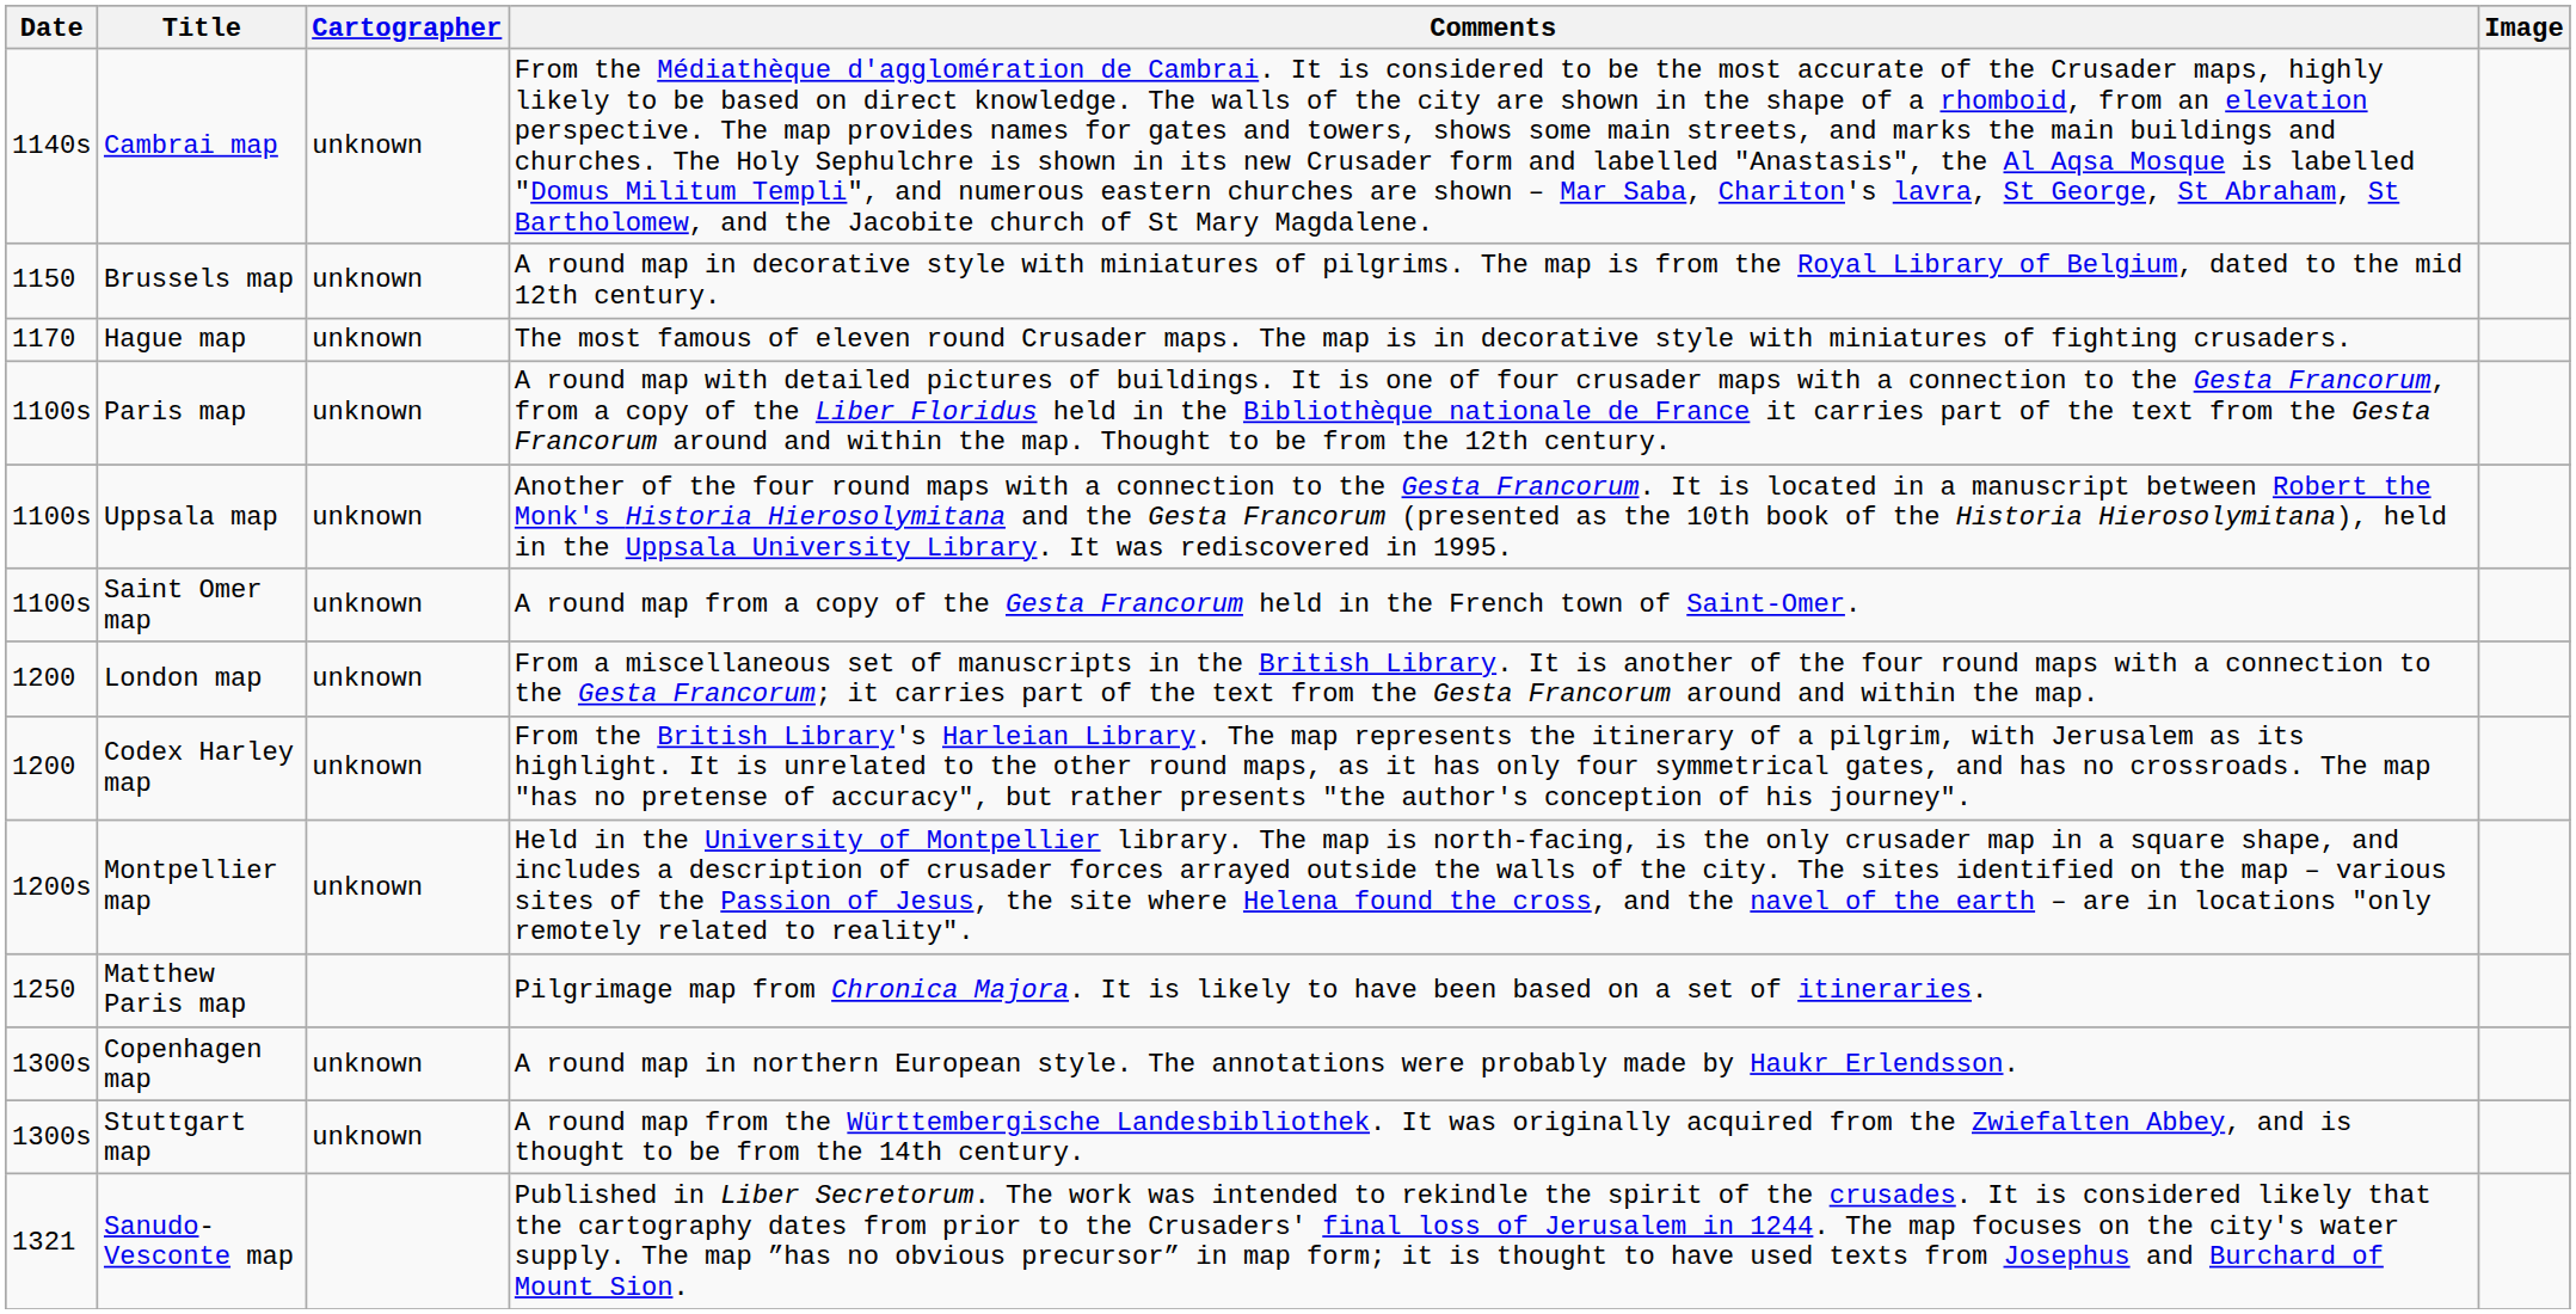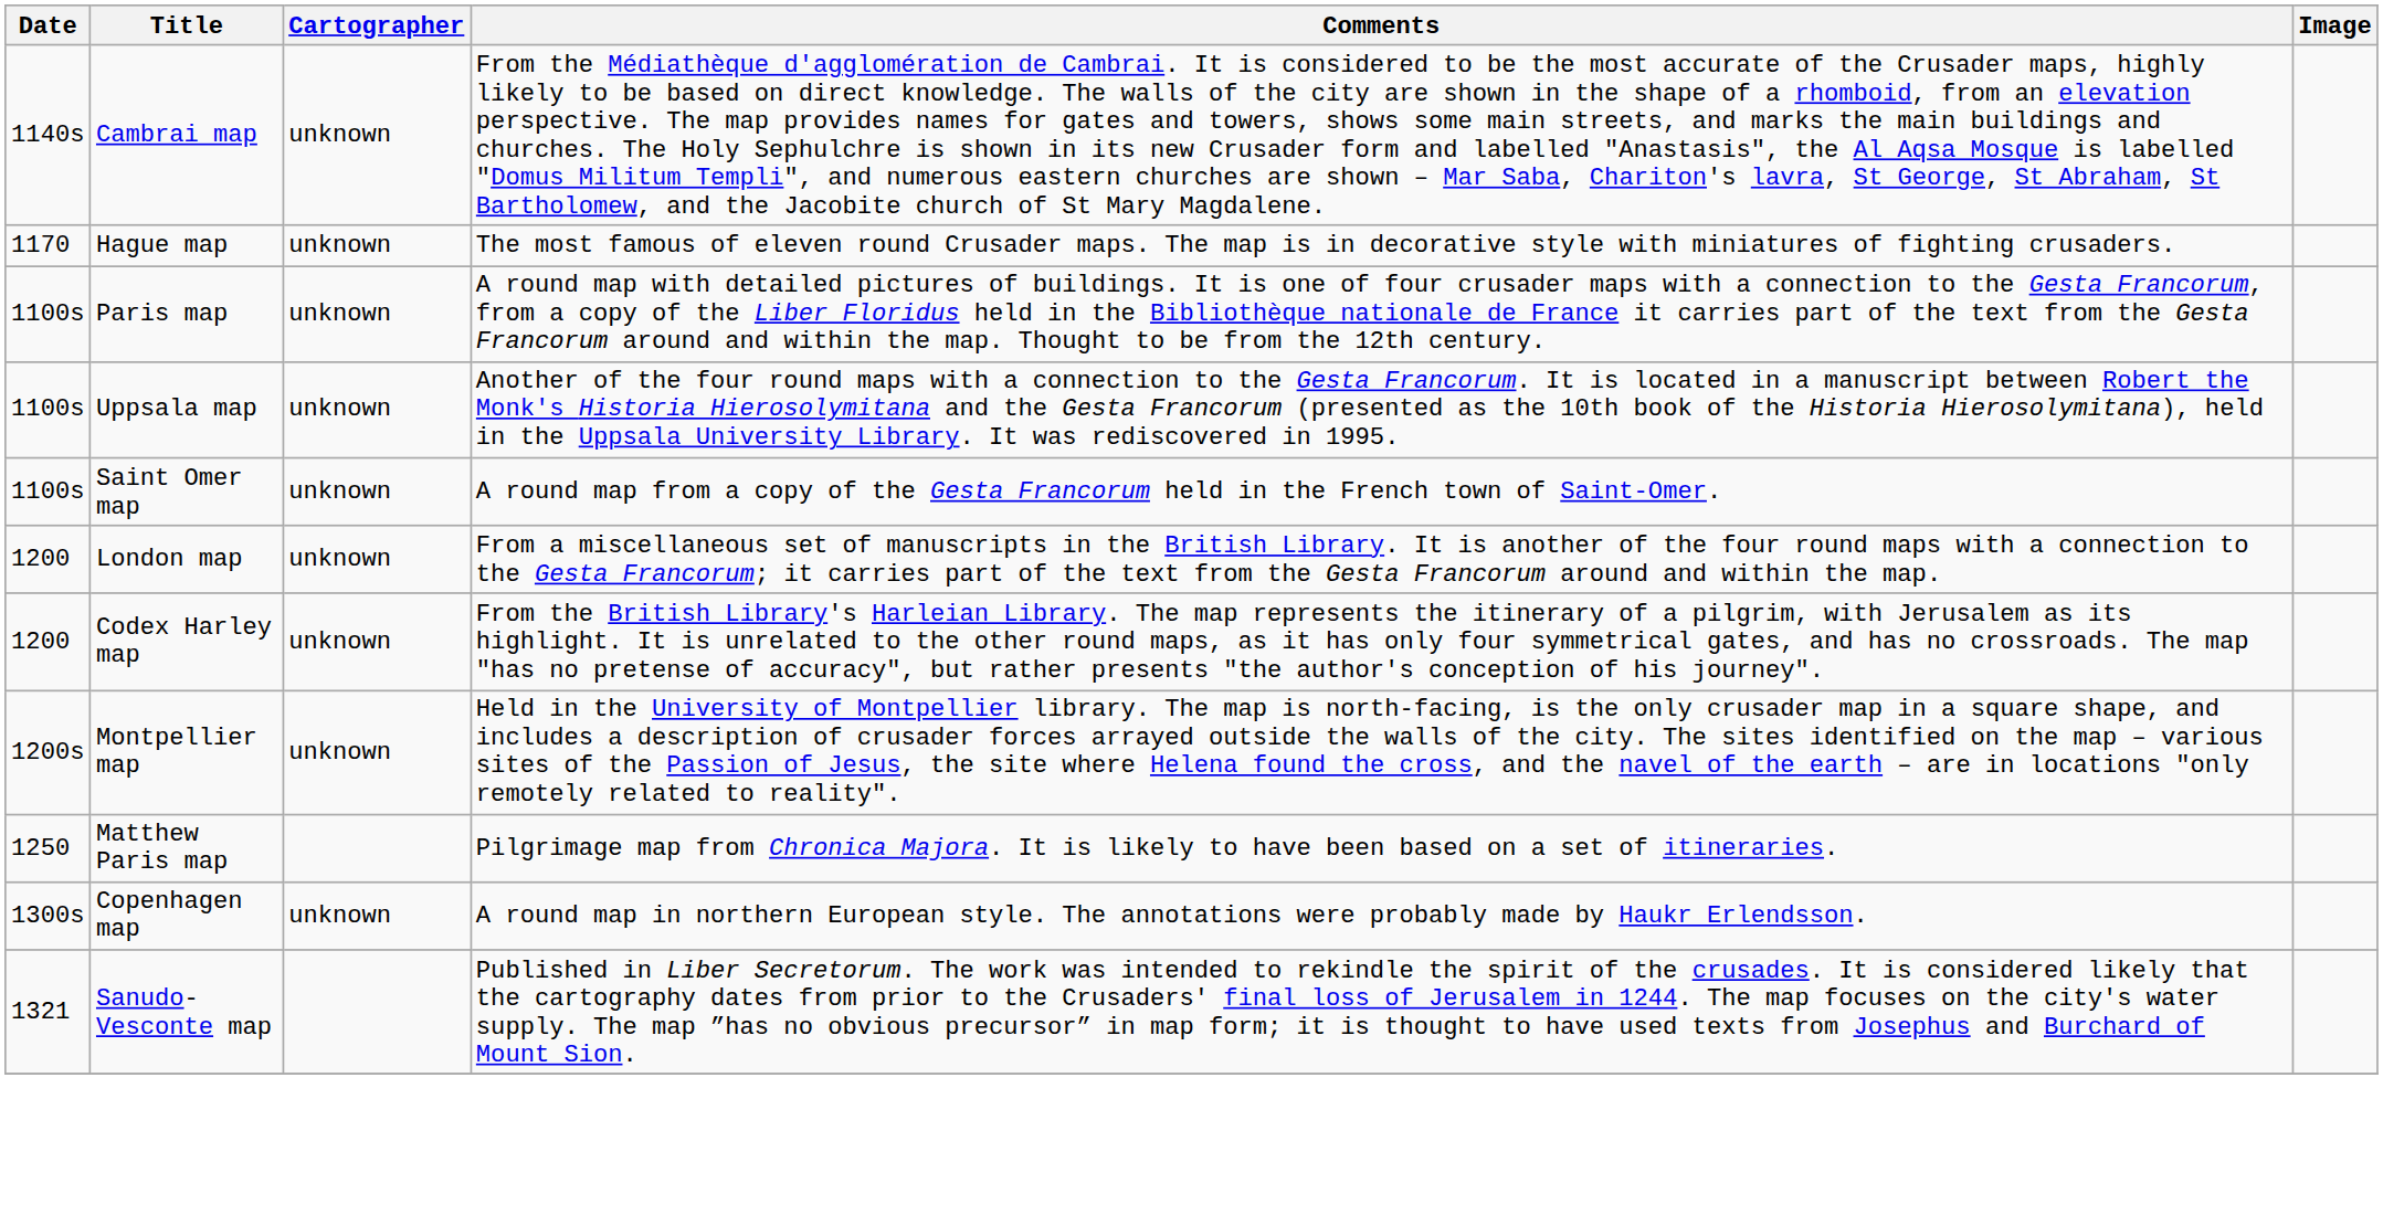- row: 1150 | Brussels map | unknown | A round map in decorative style with miniatures of pilgrims. The map is from the Royal Library of Belgium, dated to the mid 12th century.
- row: 1300s | Stuttgart map | unknown | A round map from the Württembergische Landesbibliothek. It was originally acquired from the Zwiefalten Abbey, and is thought to be from the 14th century.
